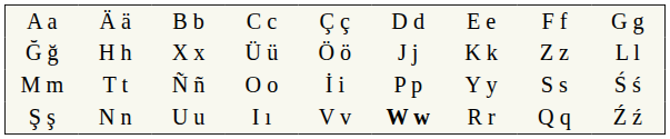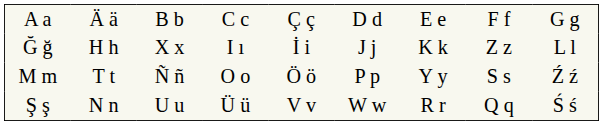Ğ ğ | column 4: Ü ü -> I ı
Ğ ğ | column 5: Ö ö -> İ i
M m | column 5: İ i -> Ö ö
M m | column 9: Ś ś -> Ź ź
Ş ş | column 4: I ı -> Ü ü
Ş ş | column 6: bold -> normal
Ş ş | column 9: Ź ź -> Ś ś
